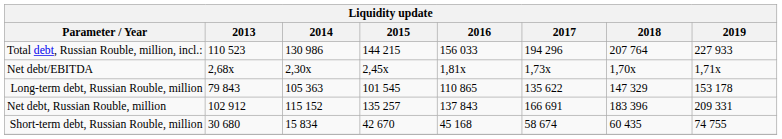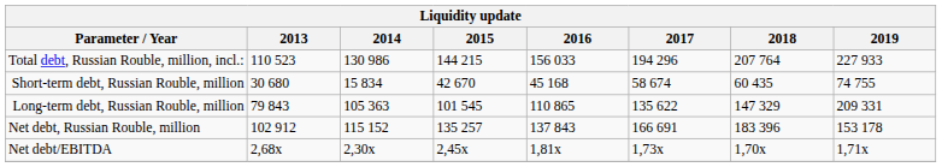rows swapped: Short-term debt, Russian Rouble, million <-> Net debt/EBITDA
Long-term debt, Russian Rouble, million | 2019: 153 178 -> 209 331
Net debt, Russian Rouble, million | 2019: 209 331 -> 153 178
